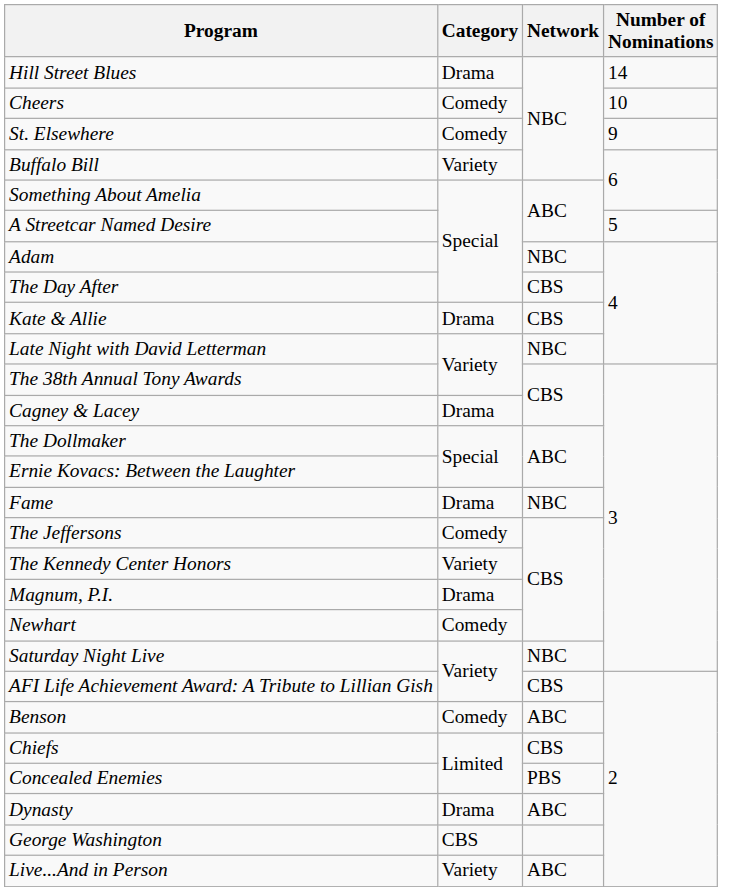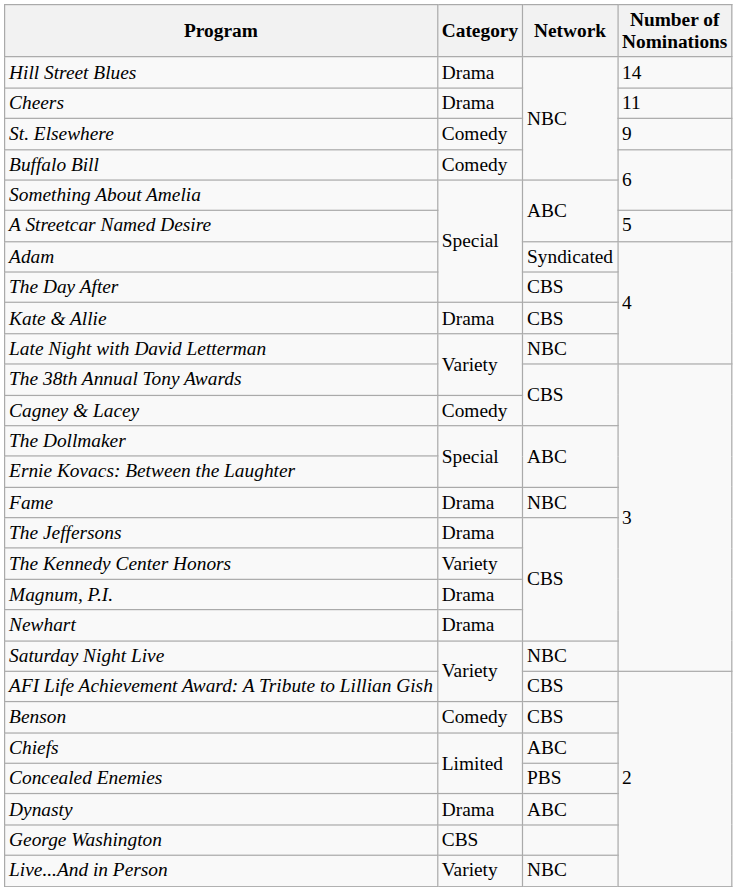Cheers | Category: Comedy -> Drama
Cheers | Number of Nominations: 10 -> 11
Buffalo Bill | Category: Variety -> Comedy
Adam | Network: NBC -> Syndicated
Cagney & Lacey | Category: Drama -> Comedy
The Jeffersons | Category: Comedy -> Drama
Newhart | Category: Comedy -> Drama
Benson | Network: ABC -> CBS
Chiefs | Network: CBS -> ABC
Live...And in Person | Network: ABC -> NBC
